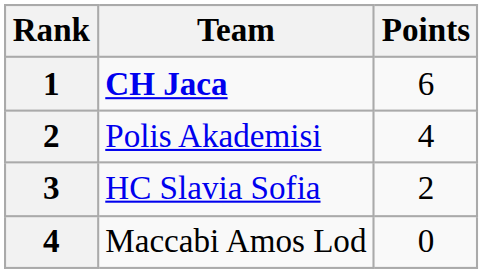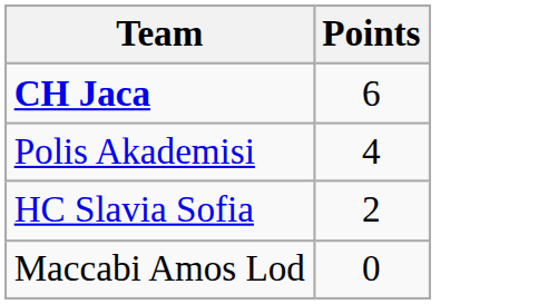- column: Rank | 1 | 2 | 3 | 4
